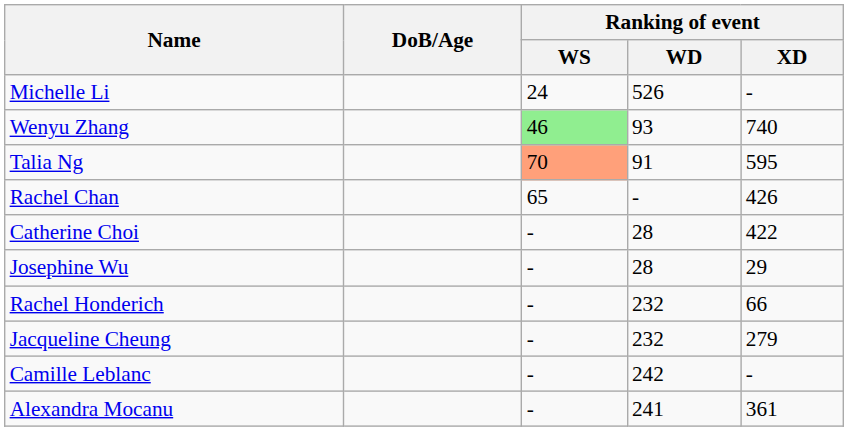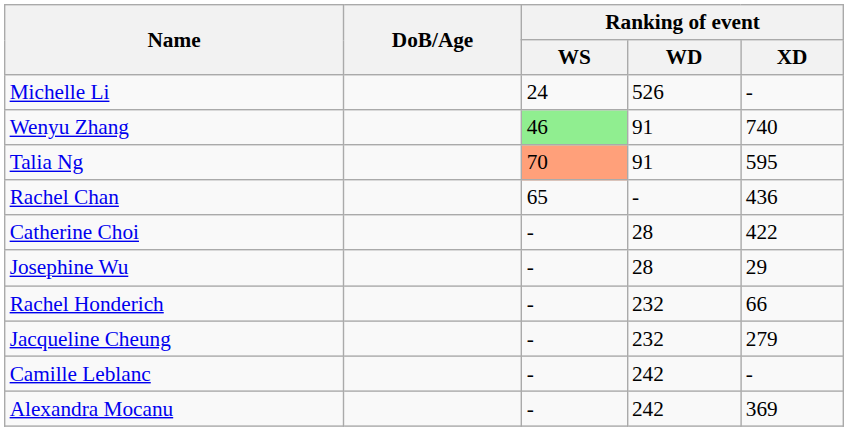Wenyu Zhang | Ranking of event / WD: 93 -> 91
Rachel Chan | Ranking of event / XD: 426 -> 436
Alexandra Mocanu | Ranking of event / WD: 241 -> 242
Alexandra Mocanu | Ranking of event / XD: 361 -> 369
